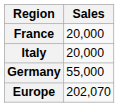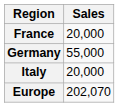rows swapped: Germany <-> Italy
